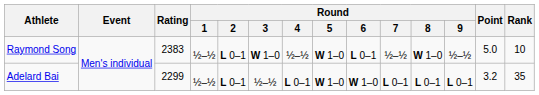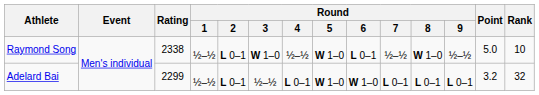Raymond Song | Rating: 2383 -> 2338
Adelard Bai | Rank: 35 -> 32
